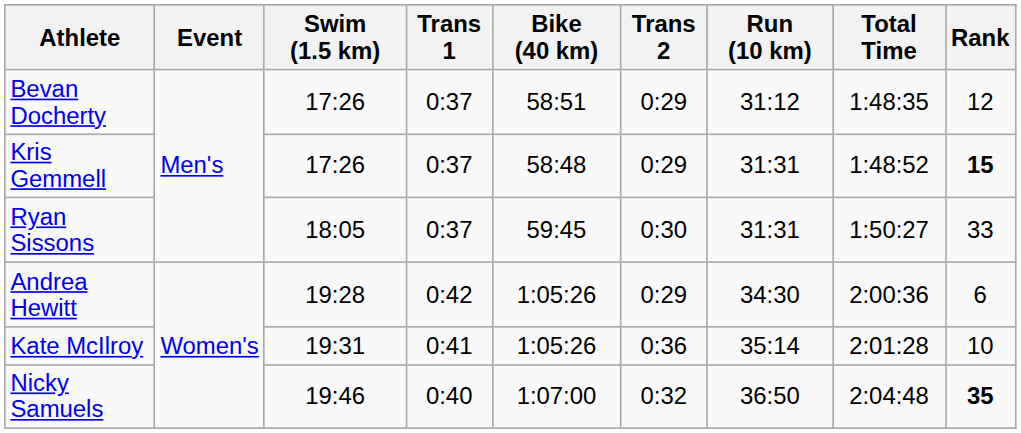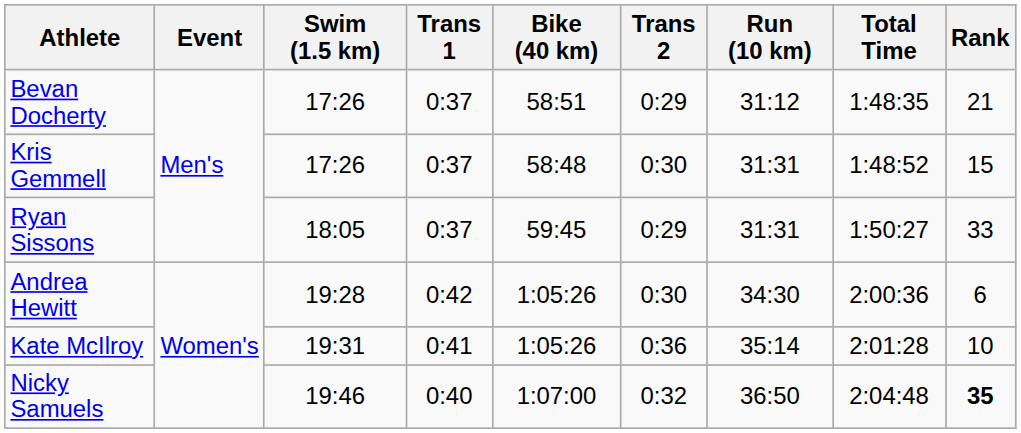Bevan Docherty | Rank: 12 -> 21
Kris Gemmell | Trans 2: 0:29 -> 0:30
Kris Gemmell | Rank: bold -> normal
Ryan Sissons | Trans 2: 0:30 -> 0:29
Andrea Hewitt | Trans 2: 0:29 -> 0:30
